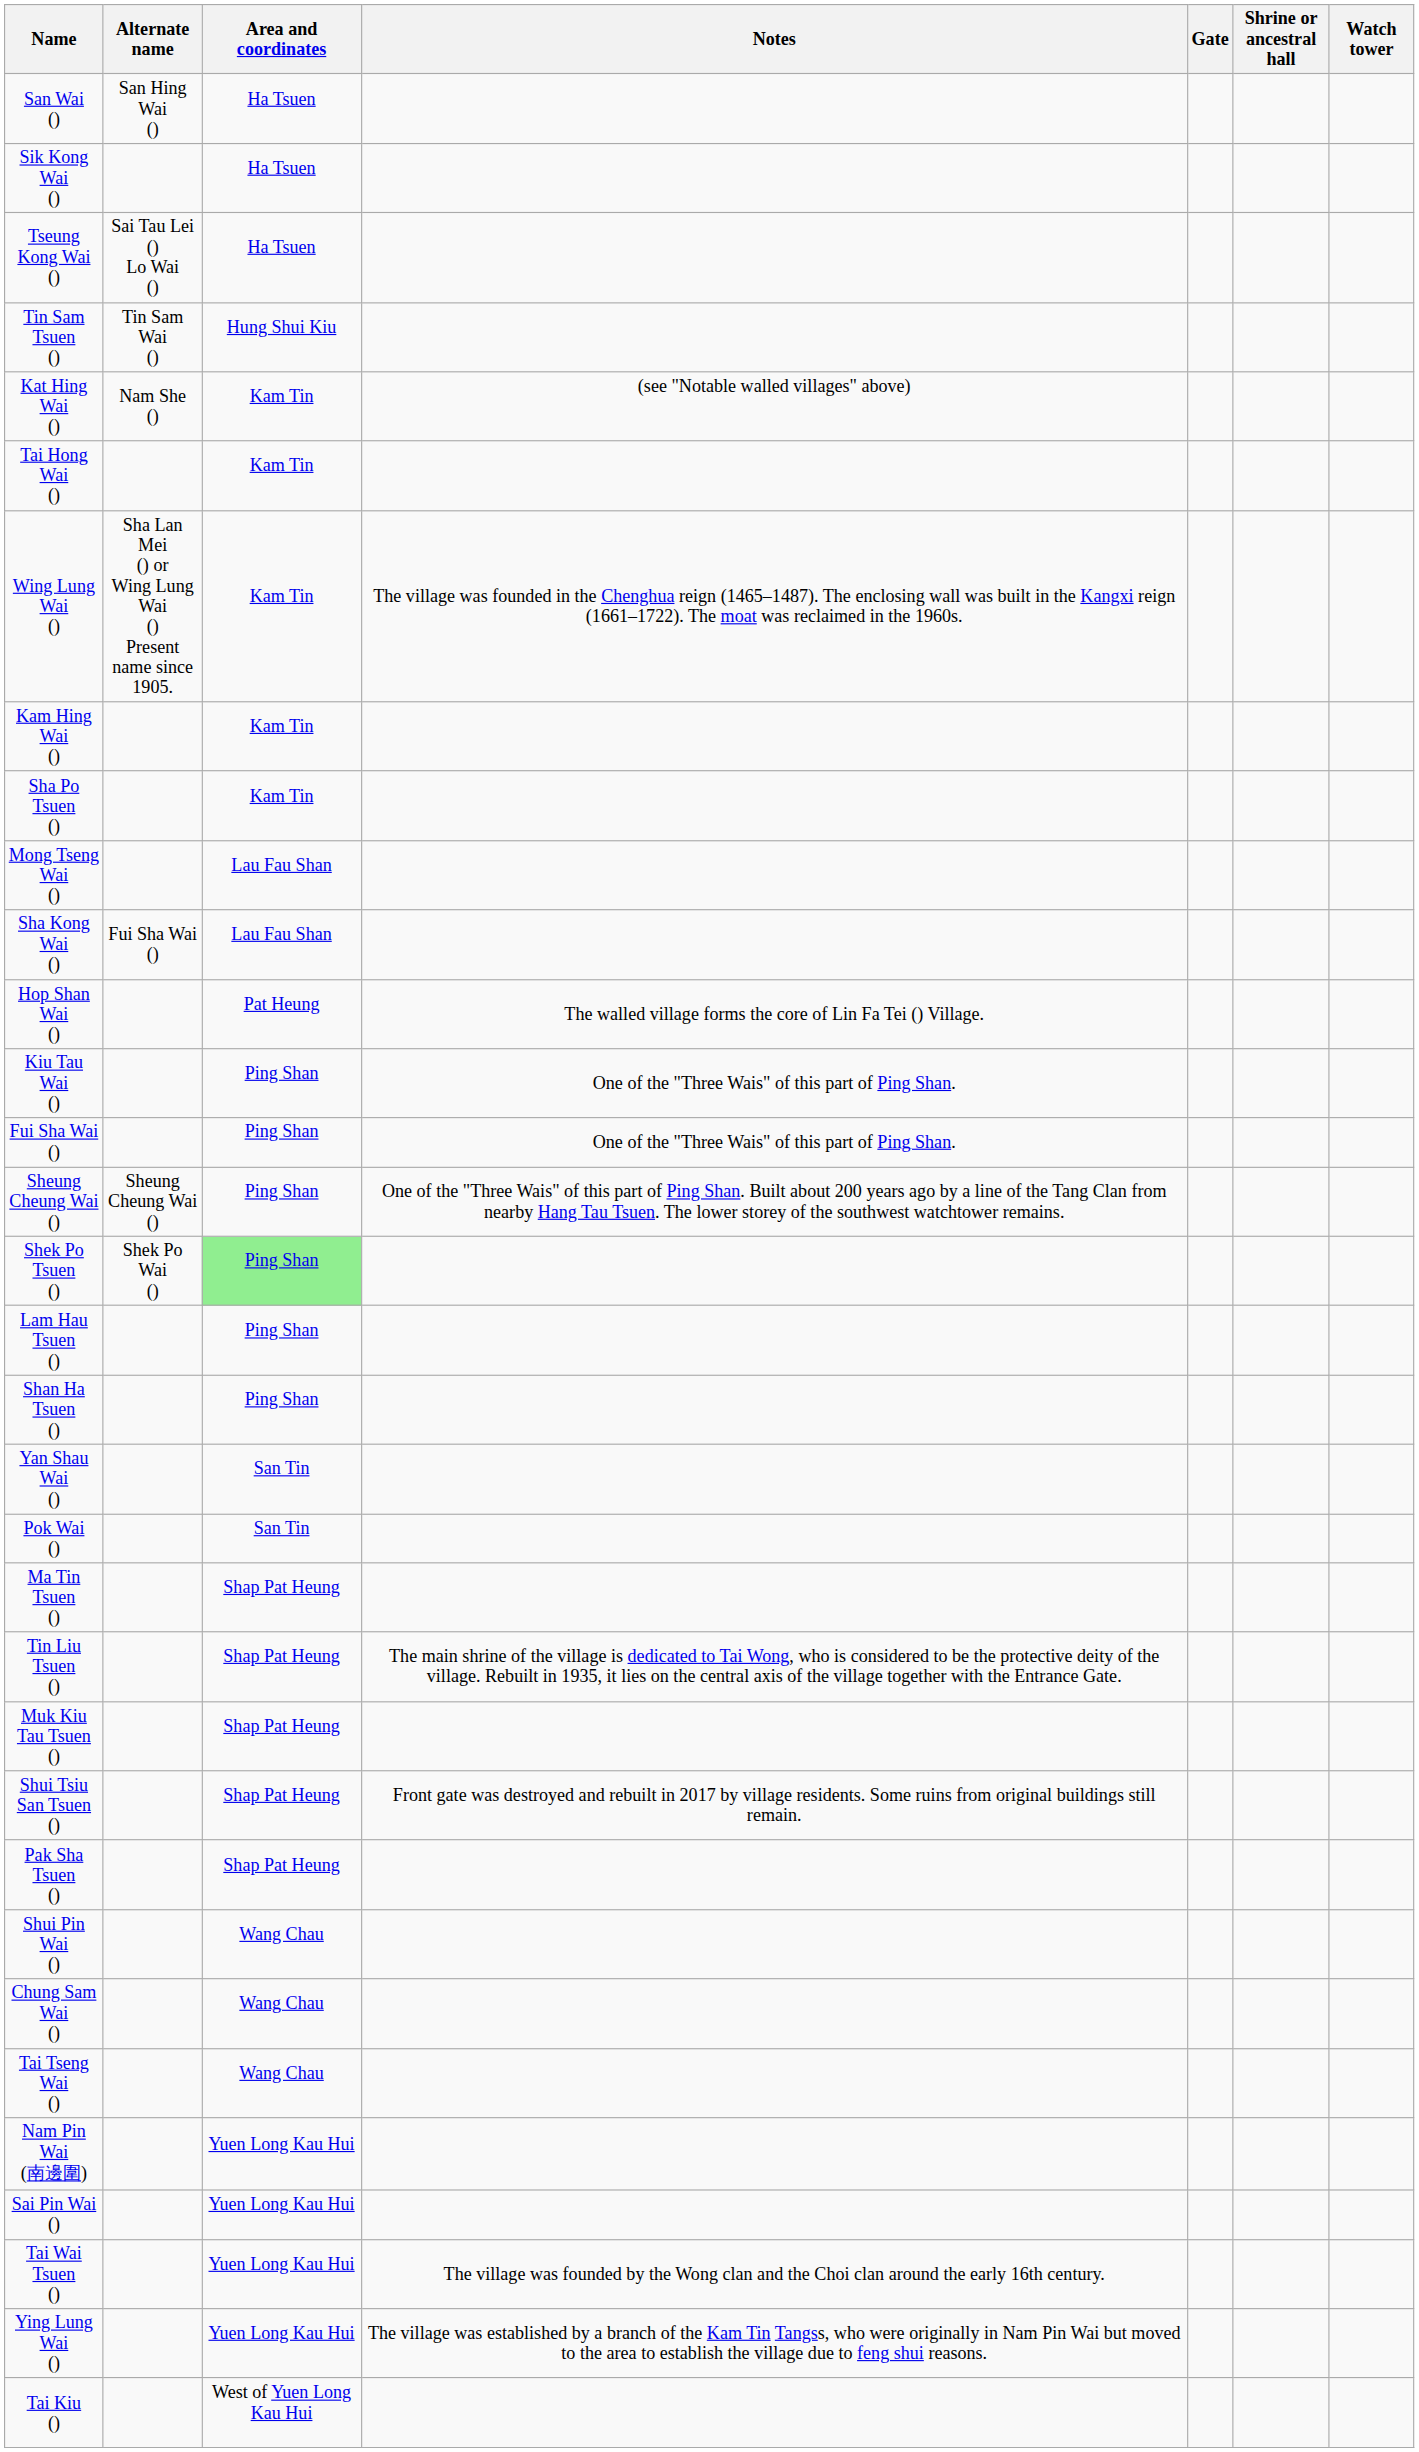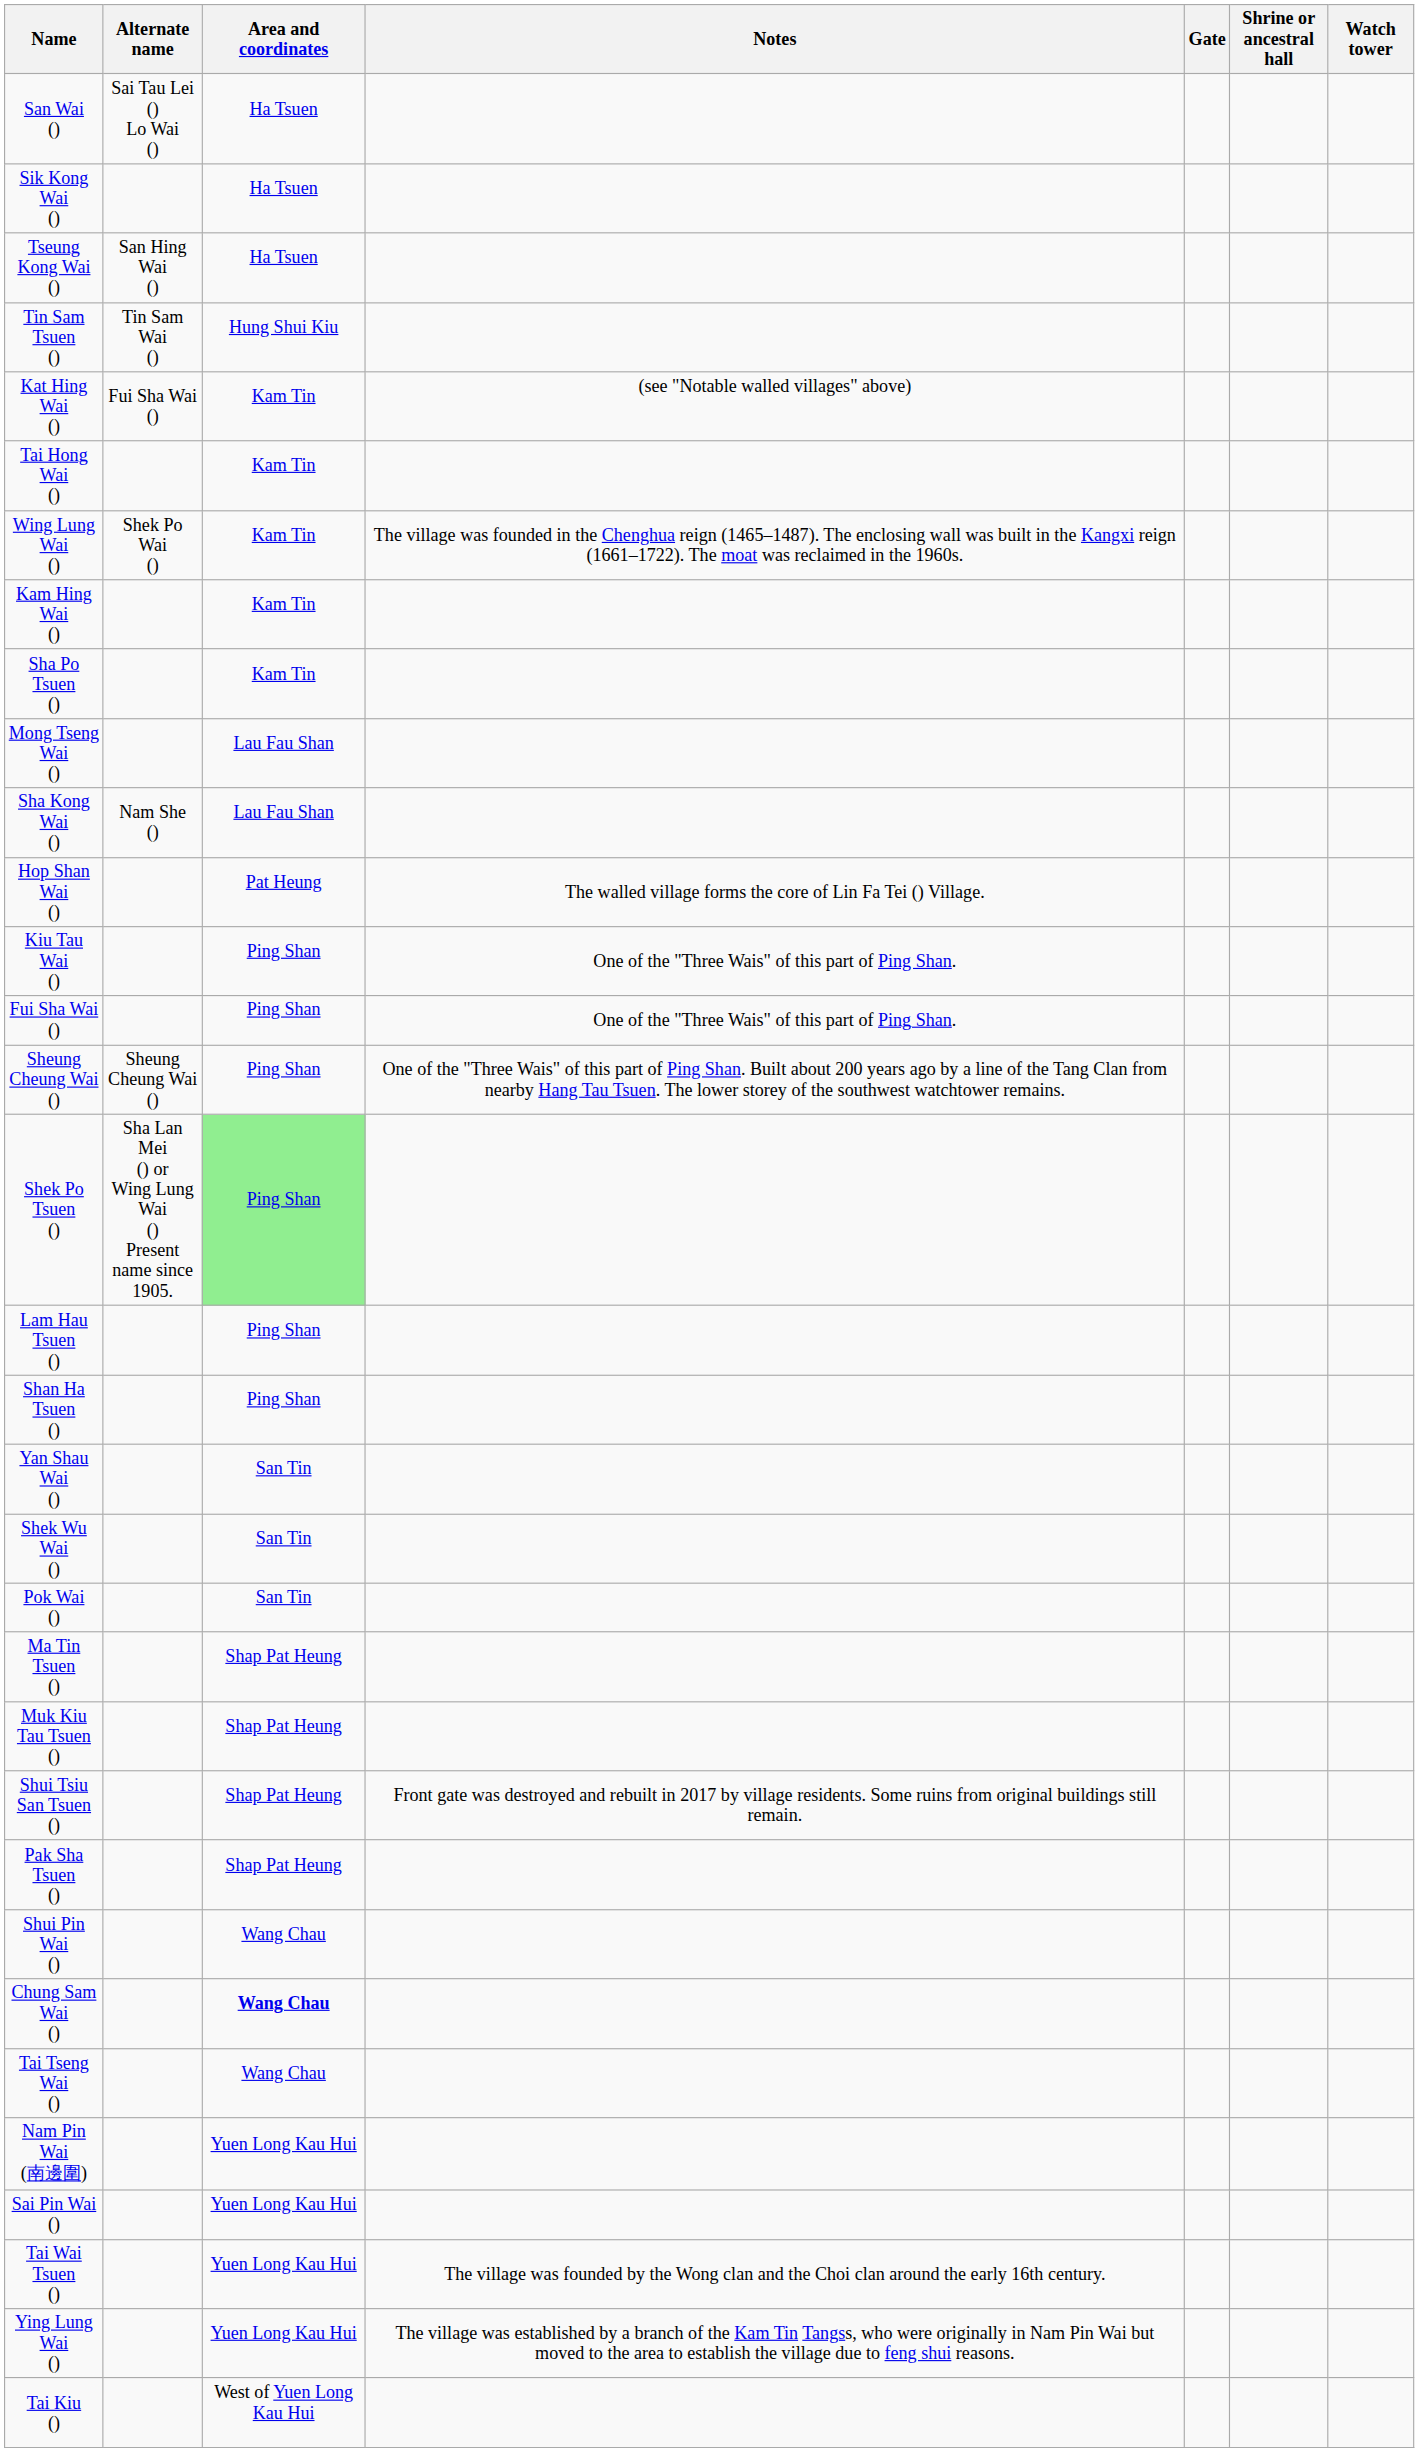San Wai () | Alternate name: San Hing Wai () -> Sai Tau Lei () Lo Wai ()
Tseung Kong Wai () | Alternate name: Sai Tau Lei () Lo Wai () -> San Hing Wai ()
Kat Hing Wai () | Alternate name: Nam She () -> Fui Sha Wai ()
Wing Lung Wai () | Alternate name: Sha Lan Mei () or Wing Lung Wai () Present name since 1905. -> Shek Po Wai ()
Sha Kong Wai () | Alternate name: Fui Sha Wai () -> Nam She ()
Shek Po Tsuen () | Alternate name: Shek Po Wai () -> Sha Lan Mei () or Wing Lung Wai () Present name since 1905.
+ row: Shek Wu Wai () | San Tin
- row: Tin Liu Tsuen () | Shap Pat Heung | The main shrine of the village is dedicated to Tai Wong, who is considered to be the protective deity of the village. Rebuilt in 1935, it lies on the central axis of the village together with the Entrance Gate.
Chung Sam Wai () | Area and coordinates: normal -> bold
